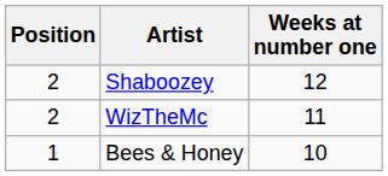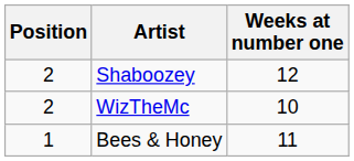WizTheMc | Weeks at number one: 11 -> 10
Bees & Honey | Weeks at number one: 10 -> 11
